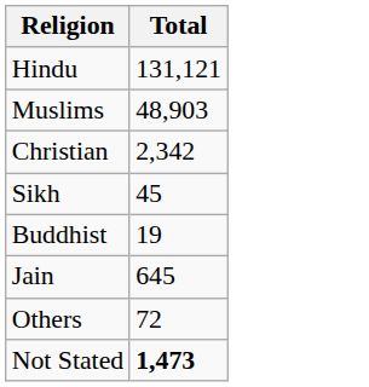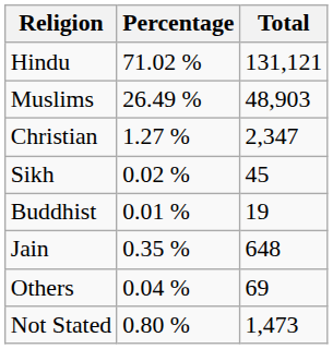+ column: Percentage | 71.02 % | 26.49 % | 1.27 % | 0.02 % | 0.01 % | 0.35 % | 0.04 % | 0.80 %
Christian | Total: 2,342 -> 2,347
Jain | Total: 645 -> 648
Others | Total: 72 -> 69
Not Stated | Total: bold -> normal
